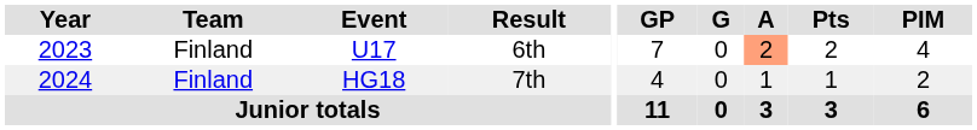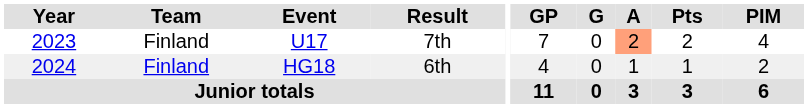U17 | Result: 6th -> 7th
HG18 | Result: 7th -> 6th
